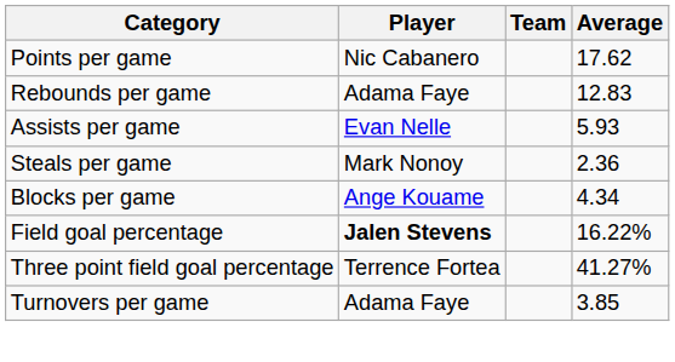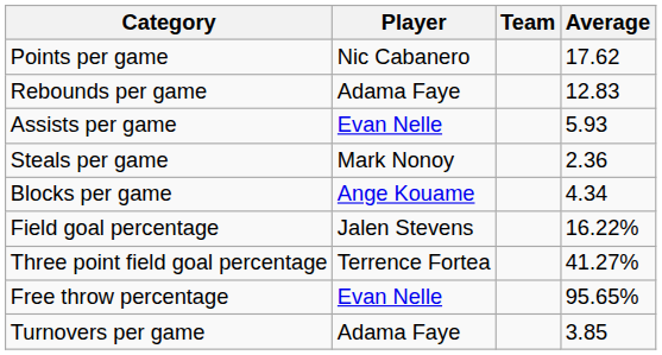Field goal percentage | Player: bold -> normal
+ row: Free throw percentage | Evan Nelle | 95.65%
